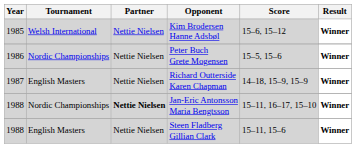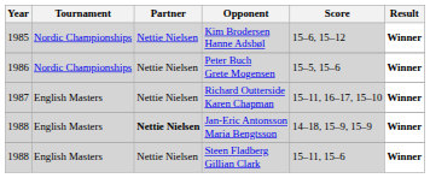Kim Brodersen Hanne Adsbøl | Tournament: Welsh International -> Nordic Championships
Richard Outterside Karen Chapman | Score: 14–18, 15–9, 15–9 -> 15–11, 16–17, 15–10
Jan-Eric Antonsson Maria Bengtsson | Tournament: Nordic Championships -> English Masters
Jan-Eric Antonsson Maria Bengtsson | Score: 15–11, 16–17, 15–10 -> 14–18, 15–9, 15–9
